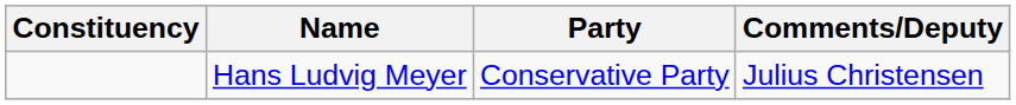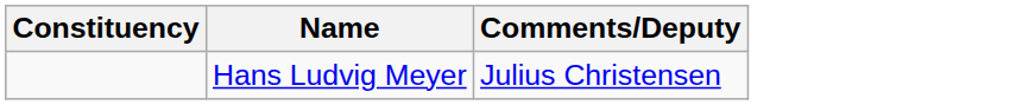- column: Party | Conservative Party
